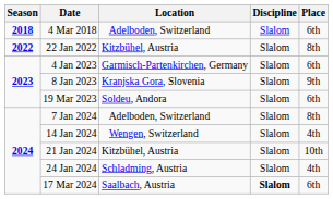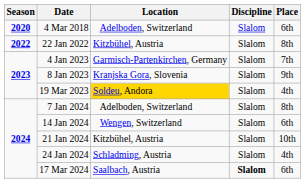4 Mar 2018 | Season: 2018 -> 2020
4 Jan 2023 | Place: 6th -> 7th
19 Mar 2023 | Location: no background -> gold background
19 Mar 2023 | Place: 6th -> 4th
14 Jan 2024 | Place: 4th -> 6th
